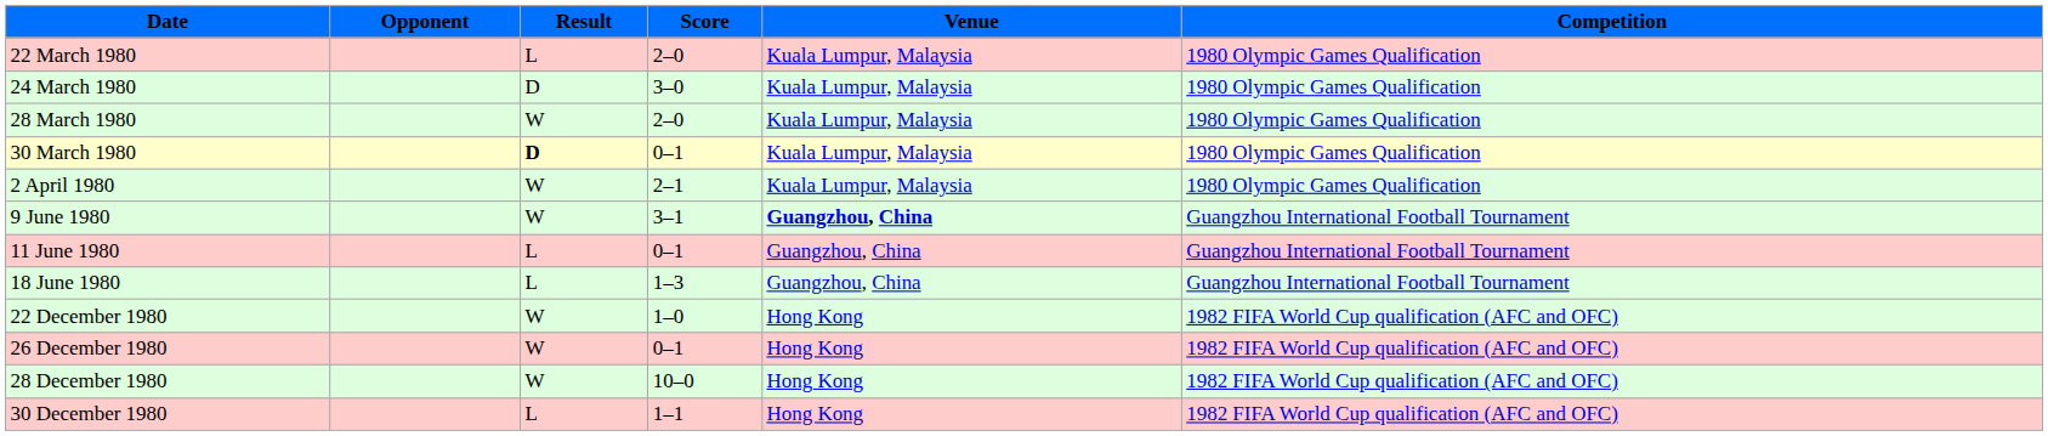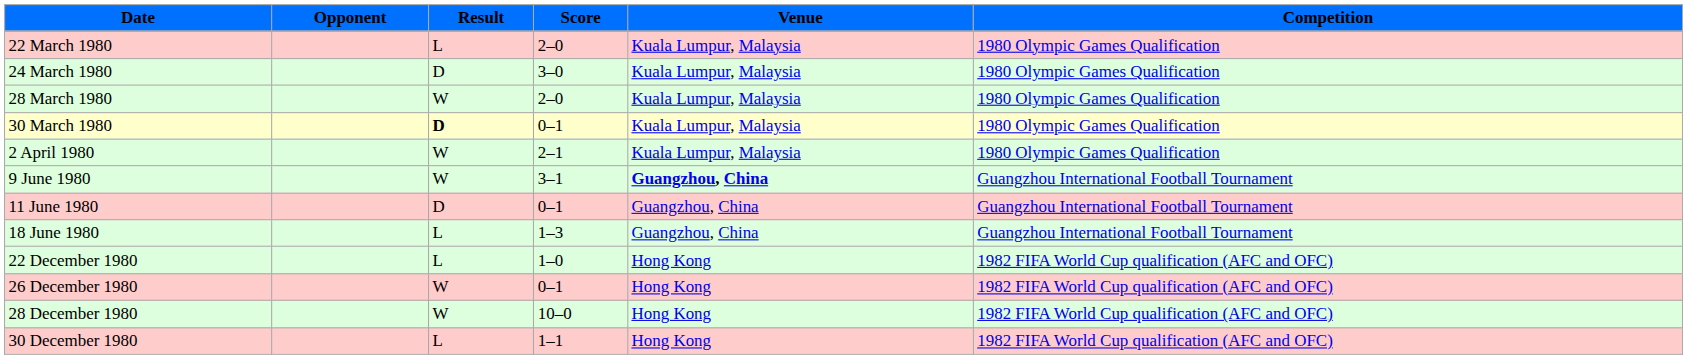11 June 1980 | Result: L -> D
22 December 1980 | Result: W -> L
